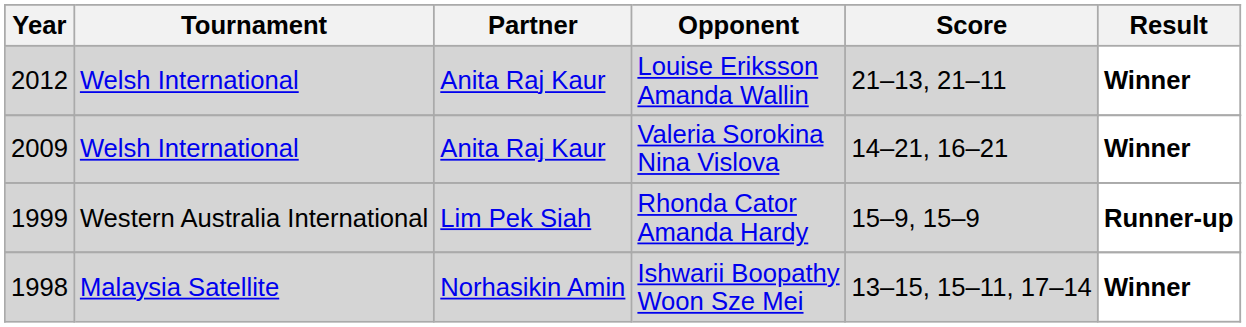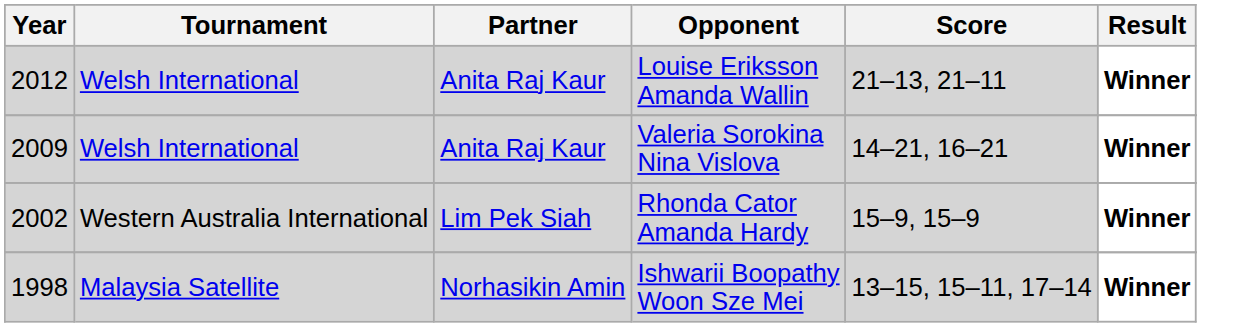Rhonda Cator Amanda Hardy | Year: 1999 -> 2002
Rhonda Cator Amanda Hardy | Result: Runner-up -> Winner
